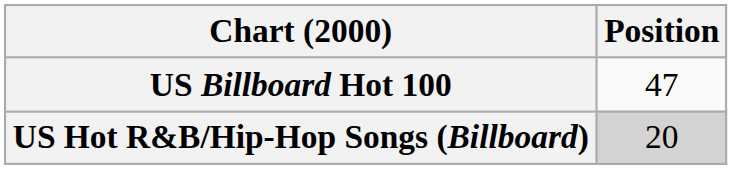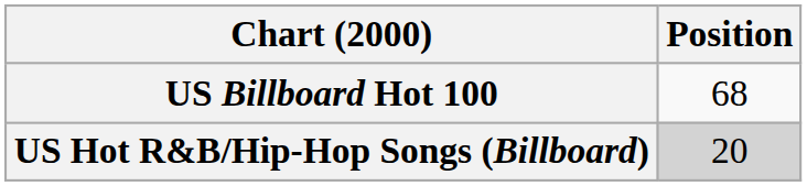US Billboard Hot 100 | Position: 47 -> 68
